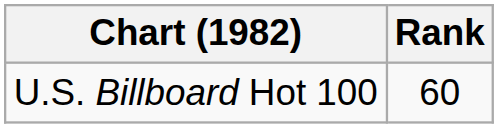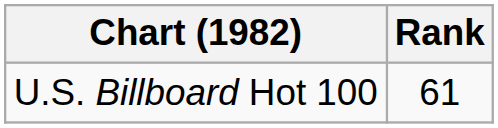U.S. Billboard Hot 100 | Rank: 60 -> 61
